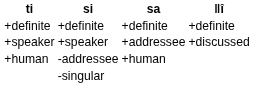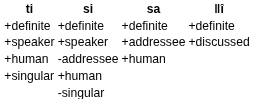+ row: +singular | +human
